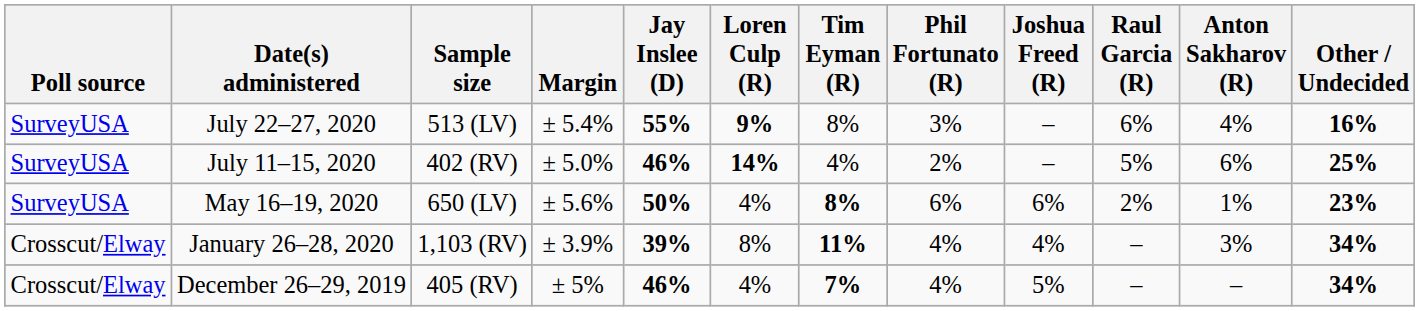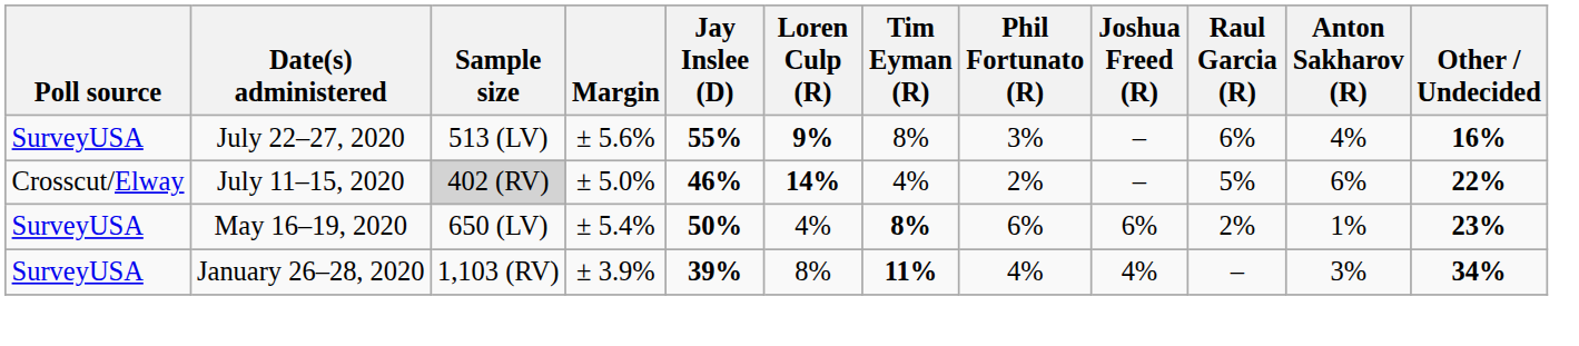July 22–27, 2020 | Margin: ± 5.4% -> ± 5.6%
July 11–15, 2020 | Poll source: SurveyUSA -> Crosscut/Elway
July 11–15, 2020 | Sample size: no background -> lightgrey background
July 11–15, 2020 | Other / Undecided: 25% -> 22%
May 16–19, 2020 | Margin: ± 5.6% -> ± 5.4%
January 26–28, 2020 | Poll source: Crosscut/Elway -> SurveyUSA
- row: Crosscut/Elway | December 26–29, 2019 | 405 (RV) | ± 5% | 46% | 4% | 7% | 4% | 5% | – | – | 34%
